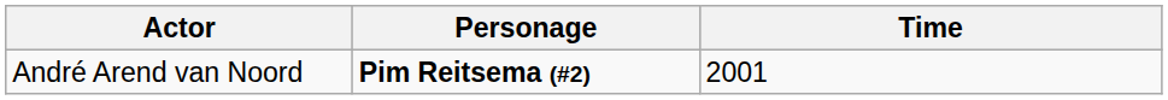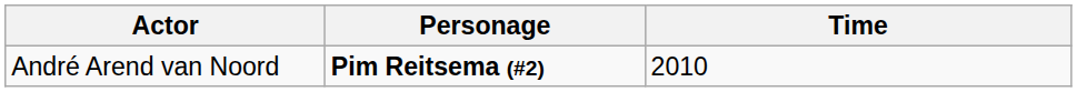André Arend van Noord | Time: 2001 -> 2010
